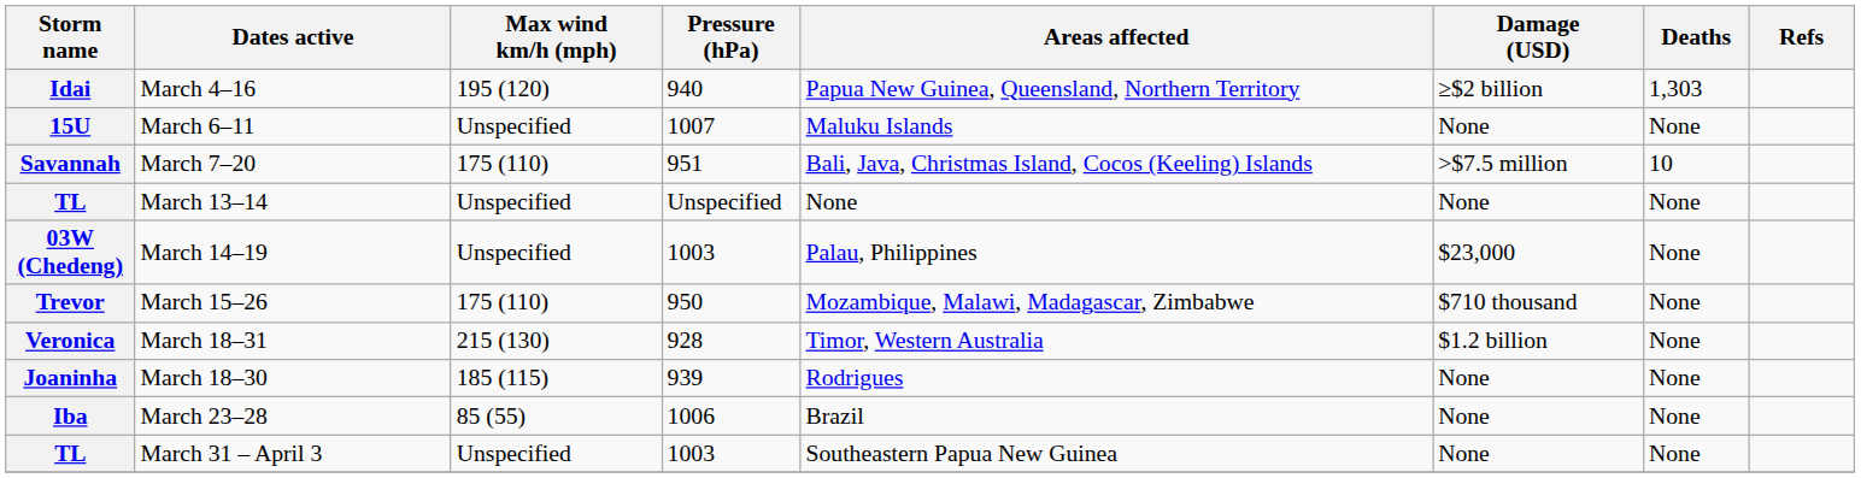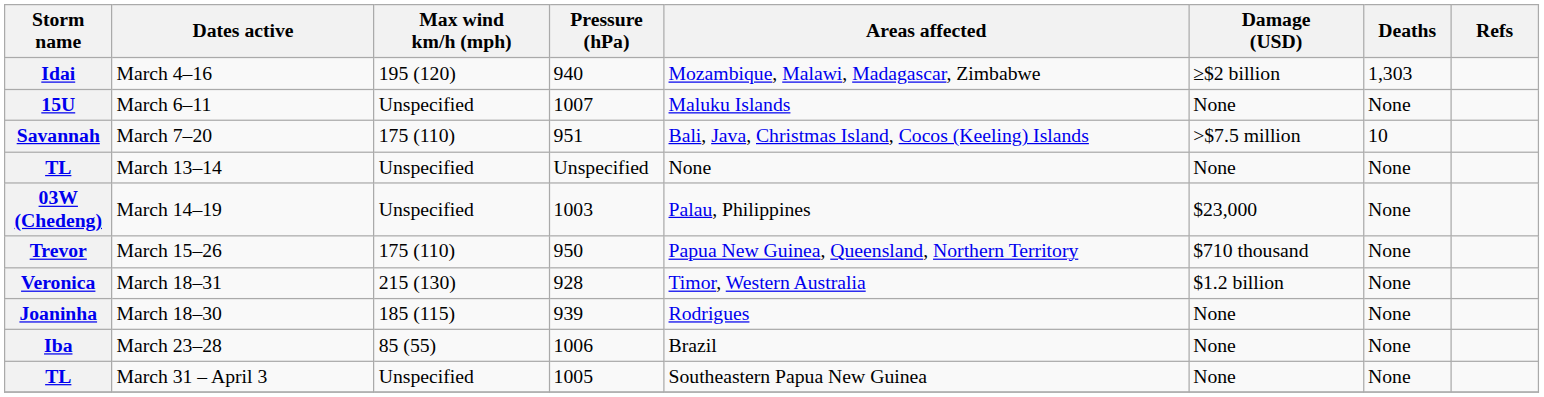Idai | Areas affected: Papua New Guinea, Queensland, Northern Territory -> Mozambique, Malawi, Madagascar, Zimbabwe
Trevor | Areas affected: Mozambique, Malawi, Madagascar, Zimbabwe -> Papua New Guinea, Queensland, Northern Territory
TL / March 31 – April 3 | Pressure (hPa): 1003 -> 1005
